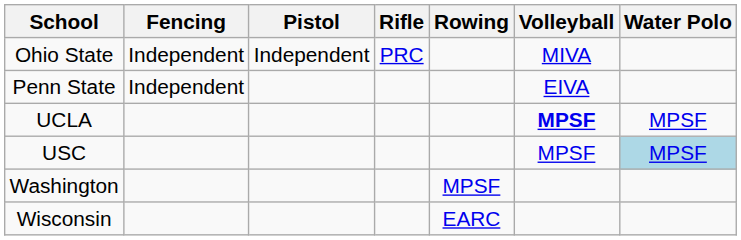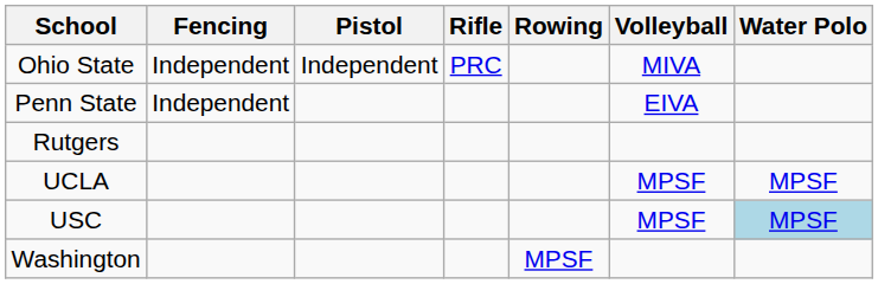+ row: Rutgers
UCLA | Volleyball: bold -> normal
- row: Wisconsin | EARC
